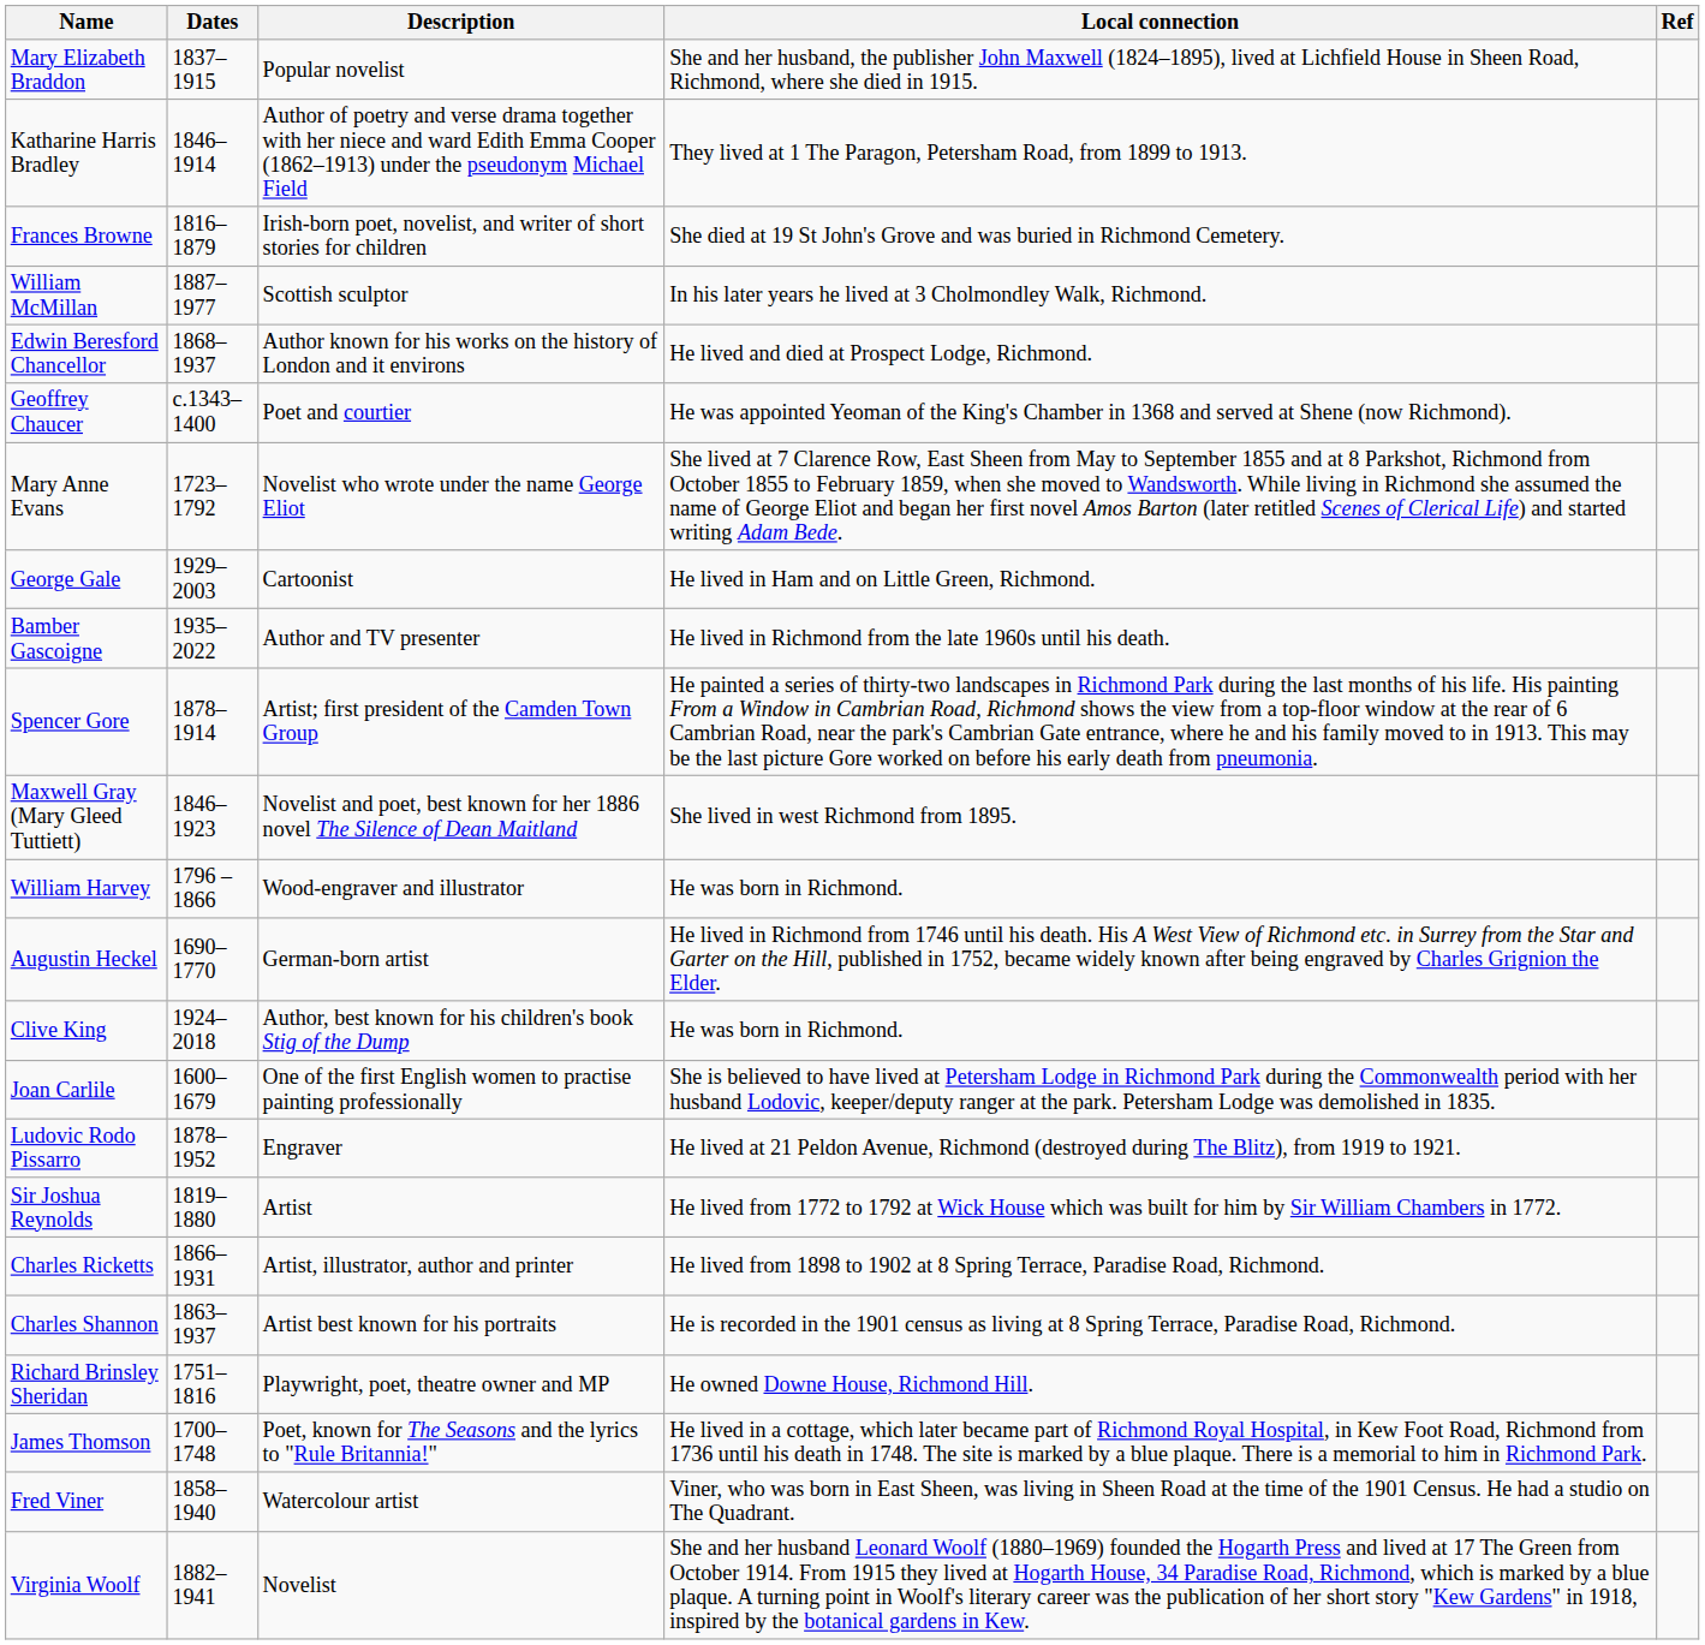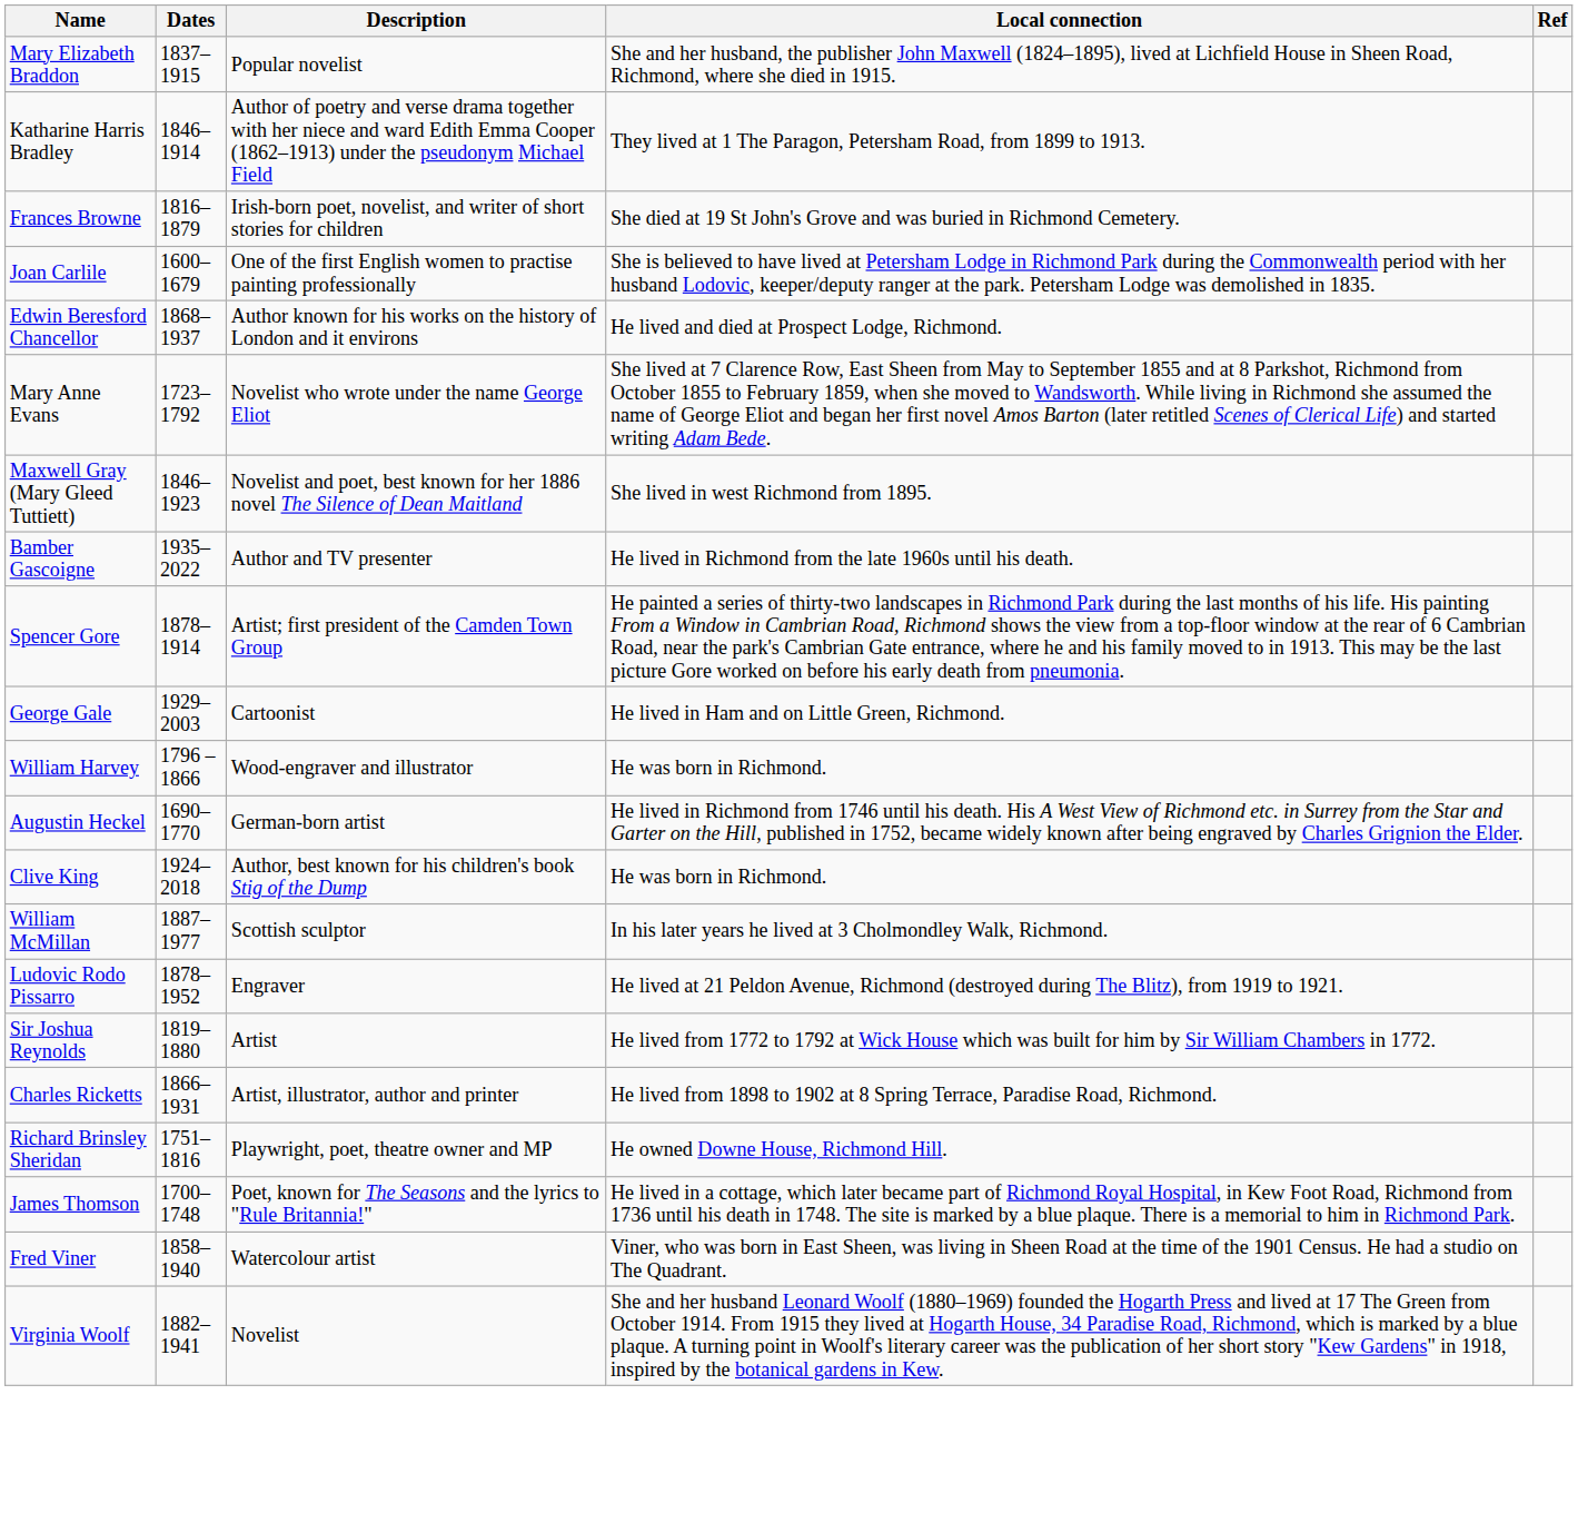rows swapped: Joan Carlile <-> William McMillan
- row: Geoffrey Chaucer | c.1343–1400 | Poet and courtier | He was appointed Yeoman of the King's Chamber in 1368 and served at Shene (now Richmond).
rows swapped: George Gale <-> Maxwell Gray (Mary Gleed Tuttiett)
- row: Charles Shannon | 1863–1937 | Artist best known for his portraits | He is recorded in the 1901 census as living at 8 Spring Terrace, Paradise Road, Richmond.
